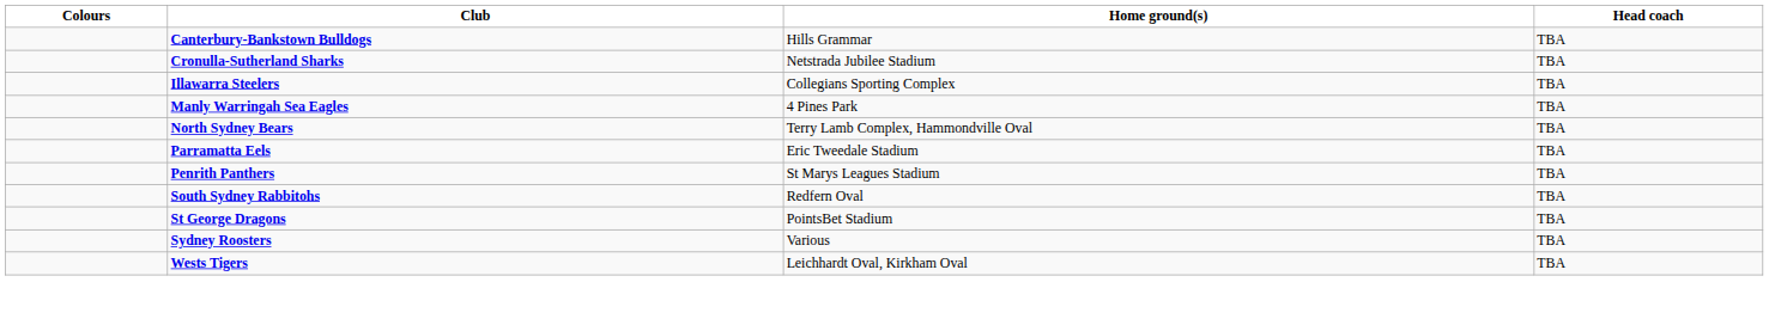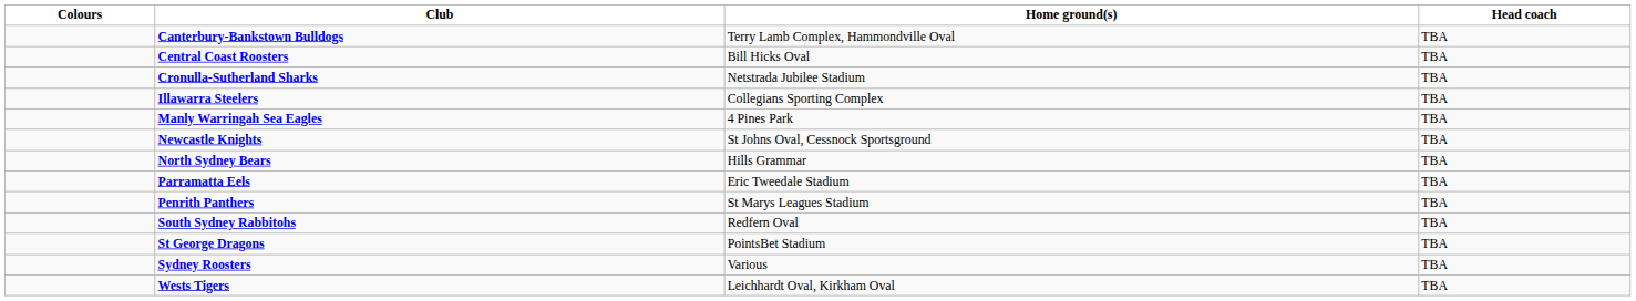Canterbury-Bankstown Bulldogs | Home ground(s): Hills Grammar -> Terry Lamb Complex, Hammondville Oval
+ row: Central Coast Roosters | Bill Hicks Oval | TBA
+ row: Newcastle Knights | St Johns Oval, Cessnock Sportsground | TBA
North Sydney Bears | Home ground(s): Terry Lamb Complex, Hammondville Oval -> Hills Grammar
